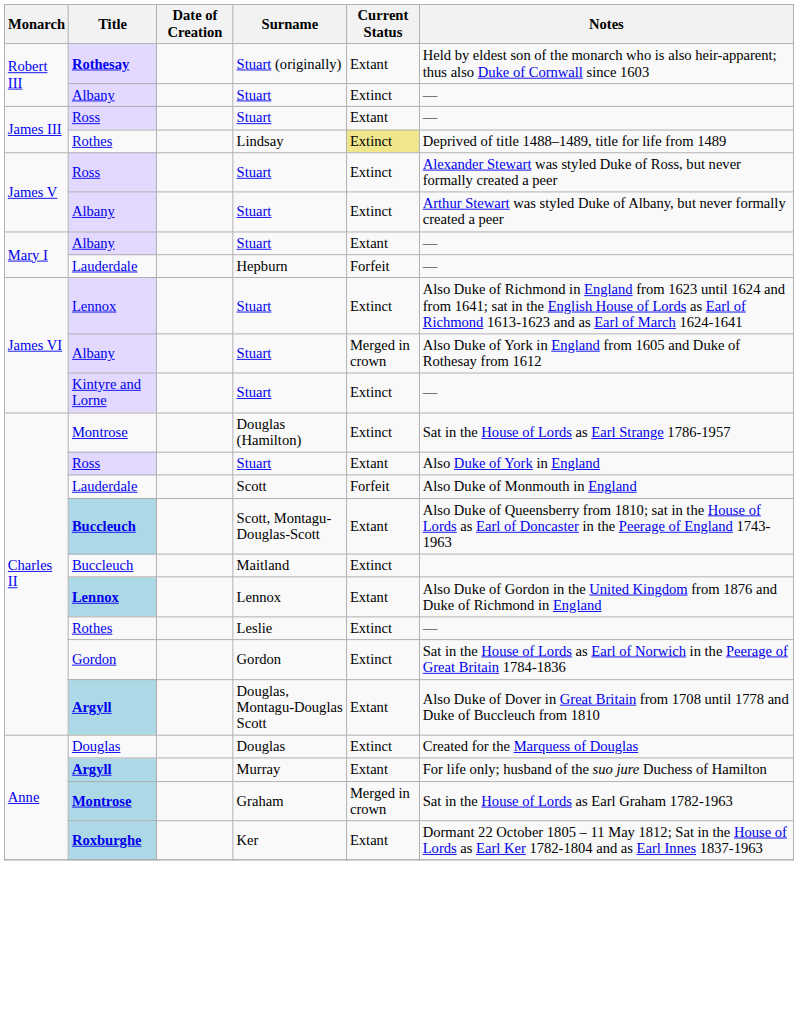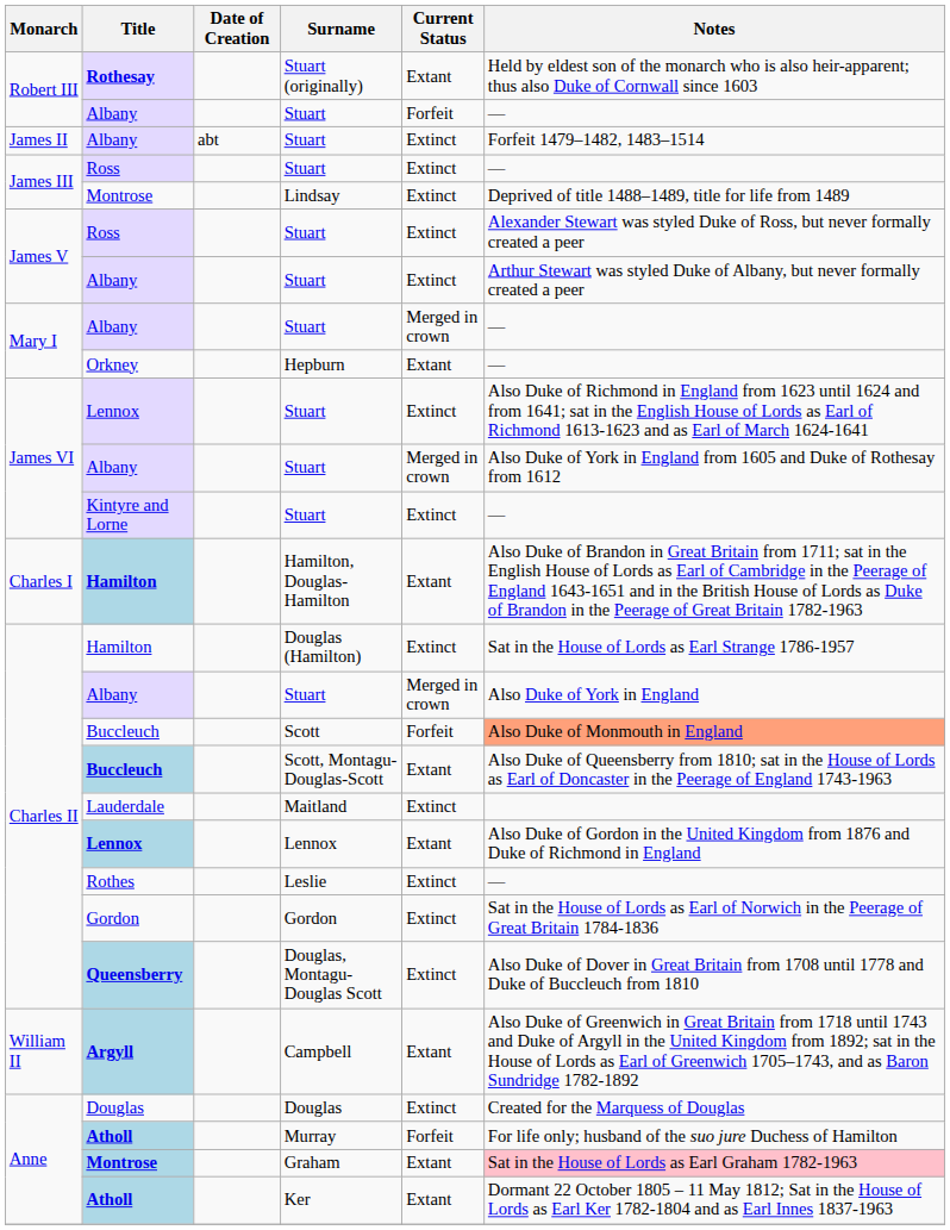Robert III / Stuart | Current Status: Extinct -> Forfeit
+ row: James II | Albany | abt | Stuart | Extinct | Forfeit 1479–1482, 1483–1514
James III / Stuart | Current Status: Extant -> Extinct
Lindsay | Title: Rothes -> Montrose
Lindsay | Current Status: khaki background -> no background
Mary I / Stuart | Current Status: Extant -> Merged in crown
Hepburn | Title: Lauderdale -> Orkney
Hepburn | Current Status: Forfeit -> Extant
+ row: Charles I | Hamilton | Hamilton, Douglas-Hamilton | Extant | Also Duke of Brandon in Great Britain from 1711; sat in the English House of Lords as Earl of Cambridge in the Peerage of England 1643-1651 and in the British House of Lords as Duke of Brandon in the Peerage of Great Britain 1782-1963
Douglas (Hamilton) | Title: Montrose -> Hamilton
Charles II / Stuart | Title: Ross -> Albany
Charles II / Stuart | Current Status: Extant -> Merged in crown
Scott | Title: Lauderdale -> Buccleuch
Scott | Notes: no background -> lightsalmon background
Maitland | Title: Buccleuch -> Lauderdale
Douglas, Montagu-Douglas Scott | Title: Argyll -> Queensberry
Douglas, Montagu-Douglas Scott | Current Status: Extant -> Extinct
+ row: William II | Argyll | Campbell | Extant | Also Duke of Greenwich in Great Britain from 1718 until 1743 and Duke of Argyll in the United Kingdom from 1892; sat in the House of Lords as Earl of Greenwich 1705–1743, and as Baron Sundridge 1782-1892
Murray | Title: Argyll -> Atholl
Murray | Current Status: Extant -> Forfeit
Graham | Current Status: Merged in crown -> Extant
Graham | Notes: no background -> pink background
Ker | Title: Roxburghe -> Atholl
